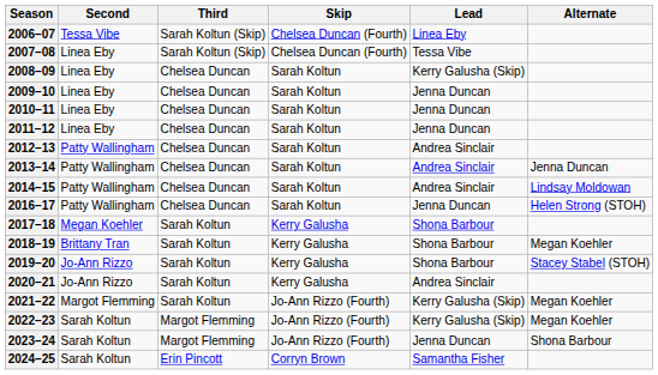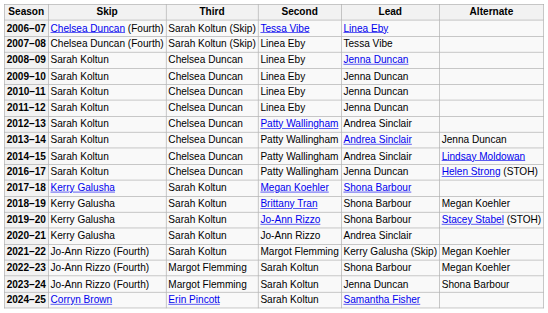columns swapped: Skip <-> Second
2008–09 | Lead: Kerry Galusha (Skip) -> Jenna Duncan
2022–23 | Lead: Kerry Galusha (Skip) -> Shona Barbour
